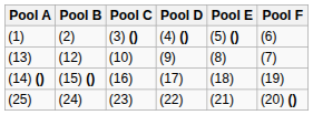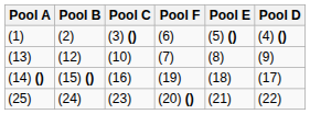columns swapped: Pool D <-> Pool F
